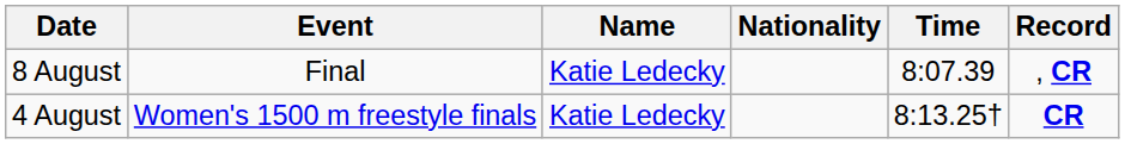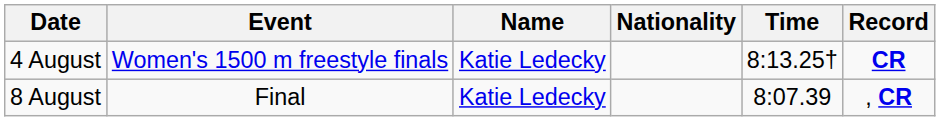rows swapped: 4 August <-> 8 August
